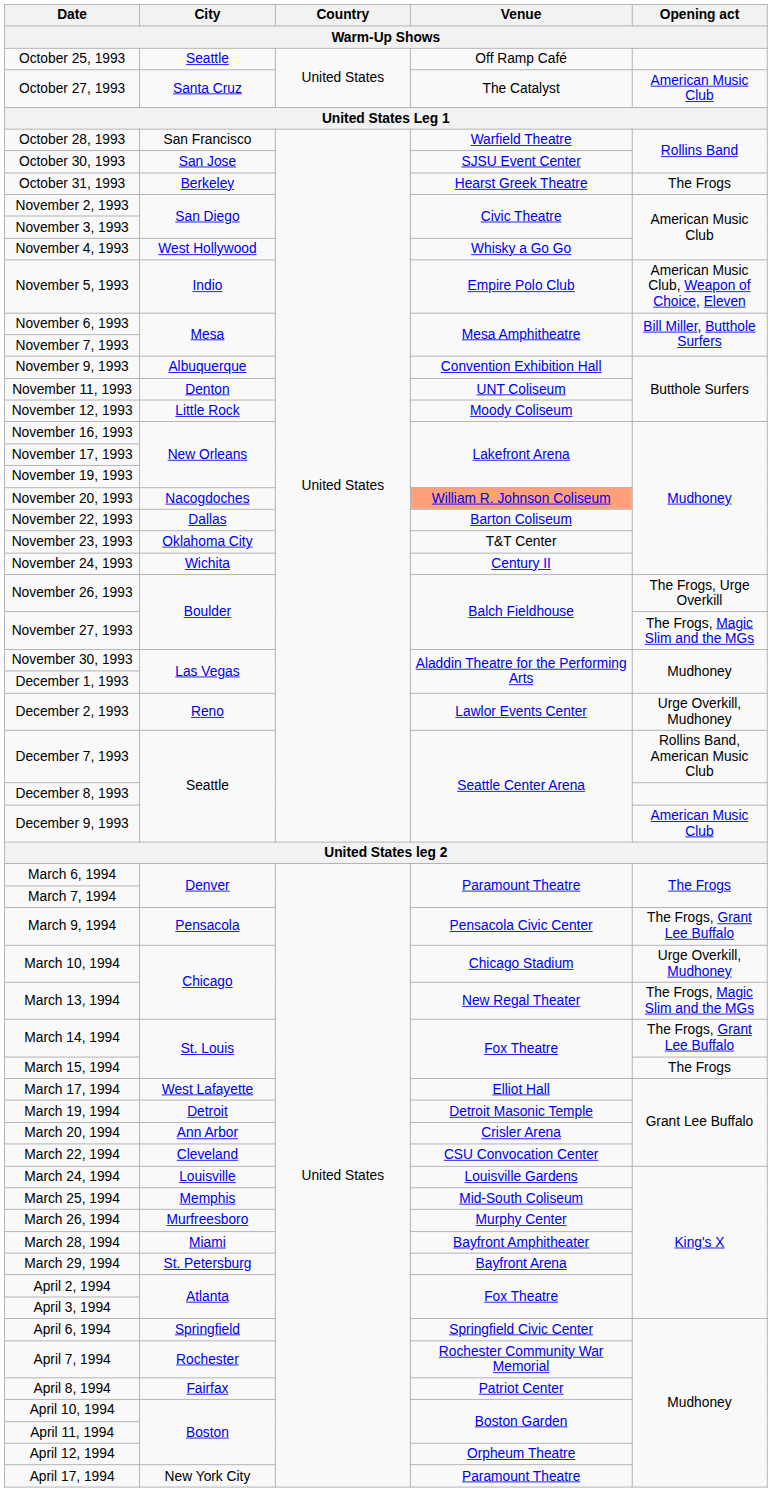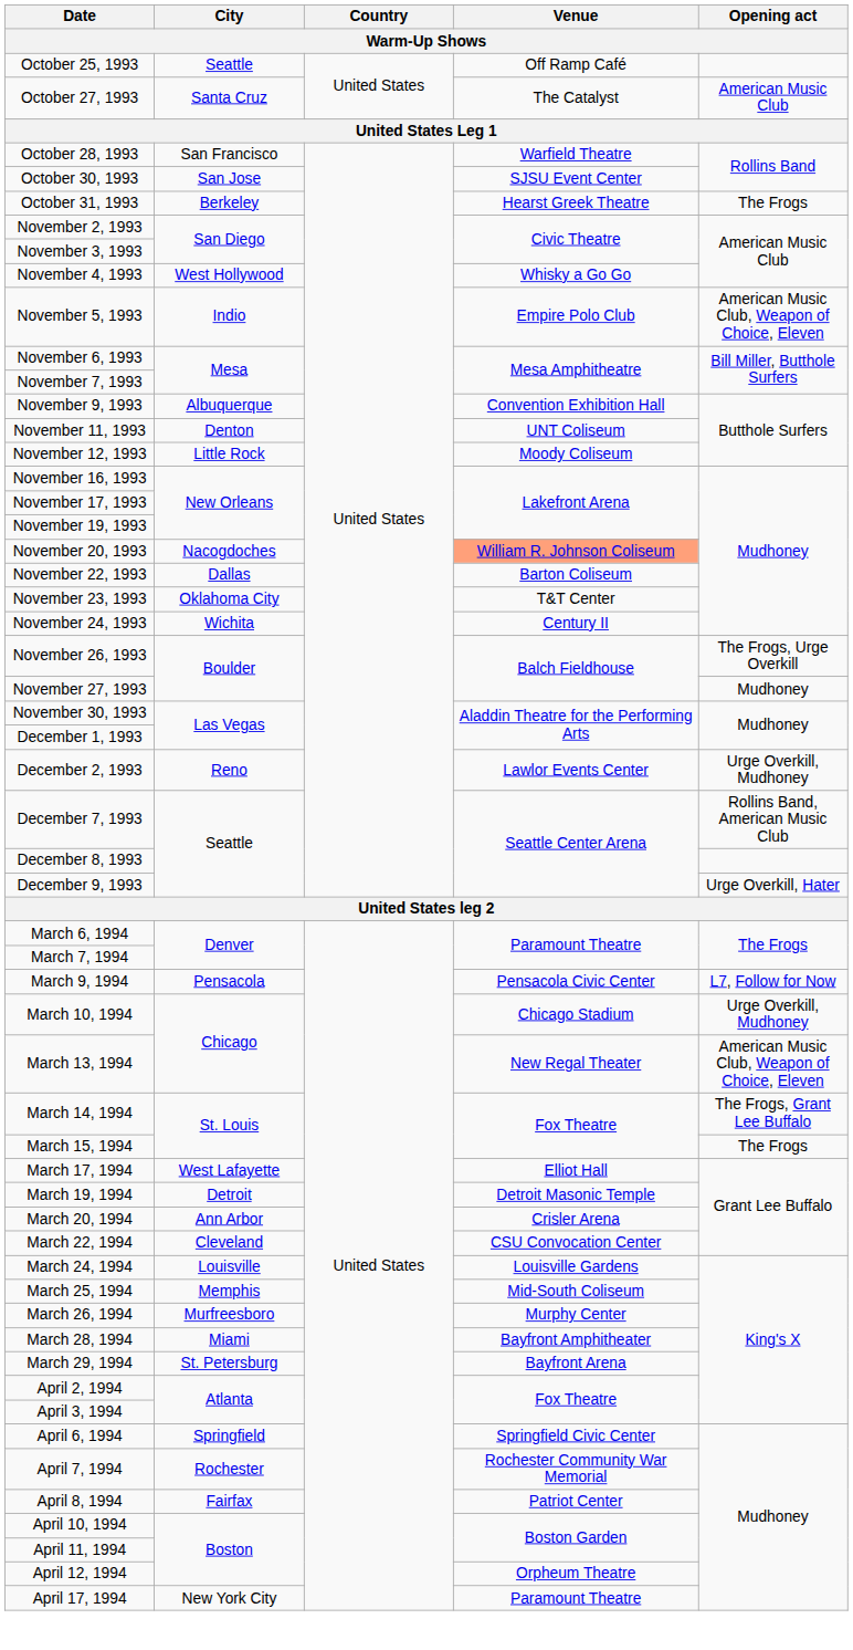November 27, 1993 | Opening act: The Frogs, Magic Slim and the MGs -> Mudhoney
December 9, 1993 | Opening act: American Music Club -> Urge Overkill, Hater
March 9, 1994 | Opening act: The Frogs, Grant Lee Buffalo -> L7, Follow for Now
March 13, 1994 | Opening act: The Frogs, Magic Slim and the MGs -> American Music Club, Weapon of Choice, Eleven
